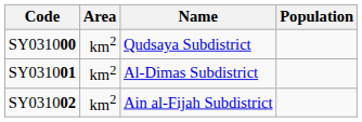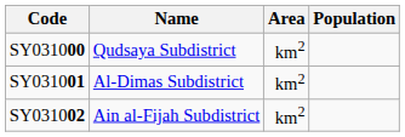columns swapped: Name <-> Area
